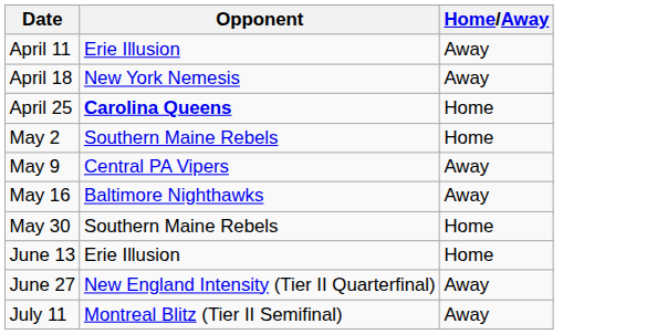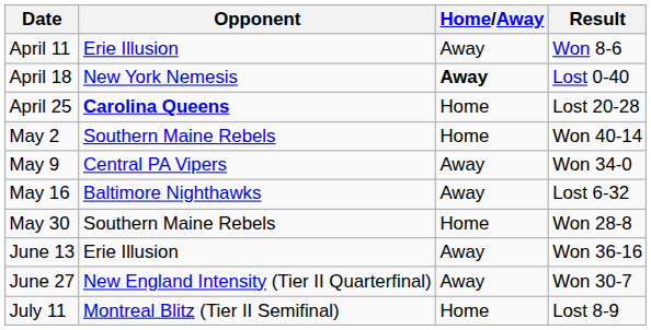+ column: Result | Won 8-6 | Lost 0-40 | Lost 20-28 | Won 40-14 | Won 34-0 | Lost 6-32 | Won 28-8 | Won 36-16 | Won 30-7 | Lost 8-9
April 18 | Home/Away: normal -> bold
June 13 | Home/Away: Home -> Away
July 11 | Home/Away: Away -> Home
